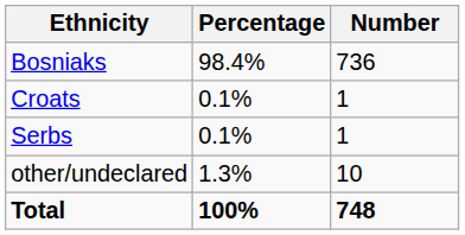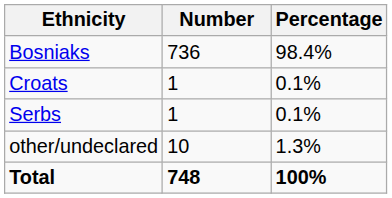columns swapped: Number <-> Percentage
